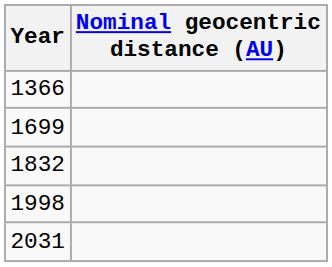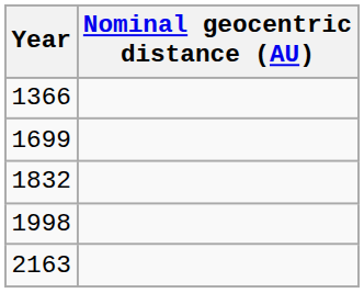- row: 2031
+ row: 2163
